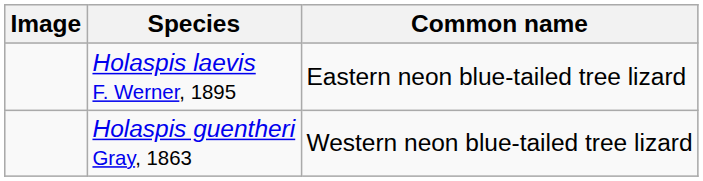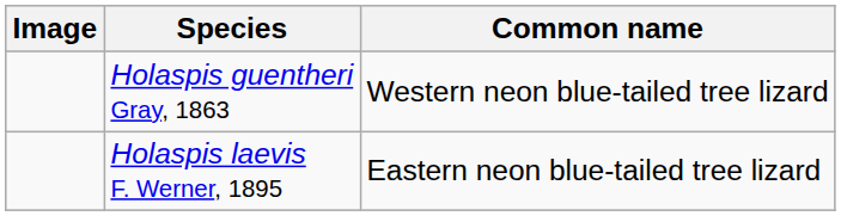rows swapped: Holaspis guentheri Gray, 1863 <-> Holaspis laevis F. Werner, 1895
